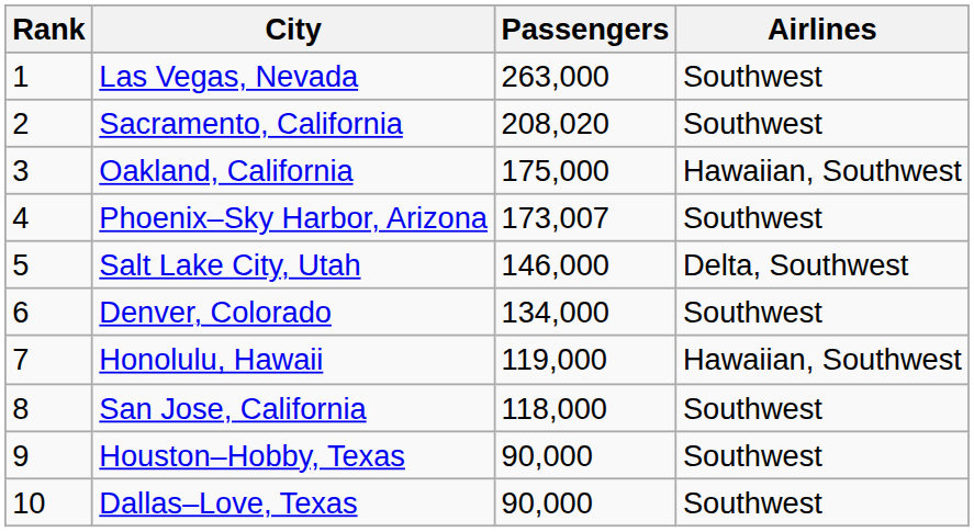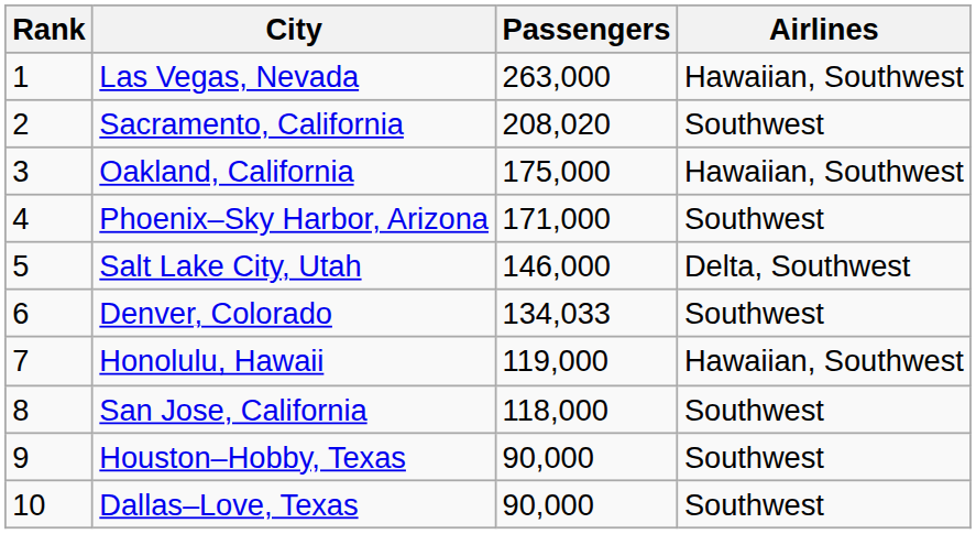Las Vegas, Nevada | Airlines: Southwest -> Hawaiian, Southwest
Phoenix–Sky Harbor, Arizona | Passengers: 173,007 -> 171,000
Denver, Colorado | Passengers: 134,000 -> 134,033
